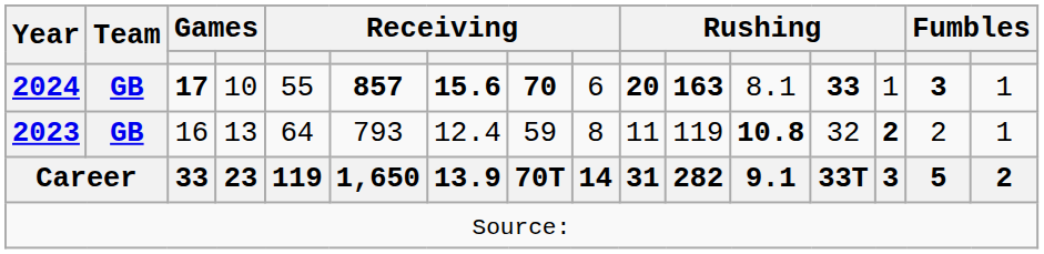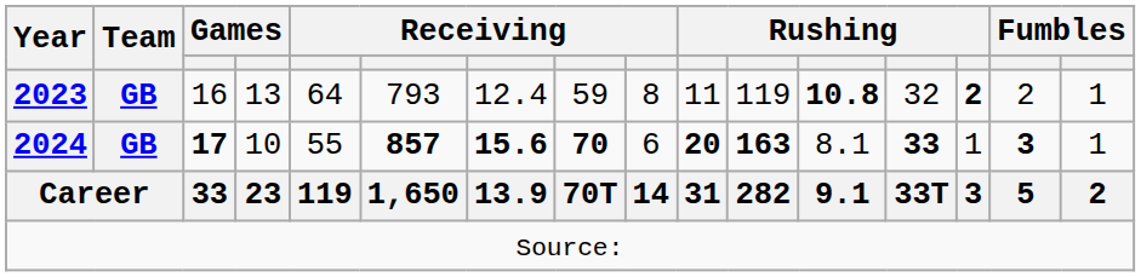rows swapped: 2023 <-> 2024
